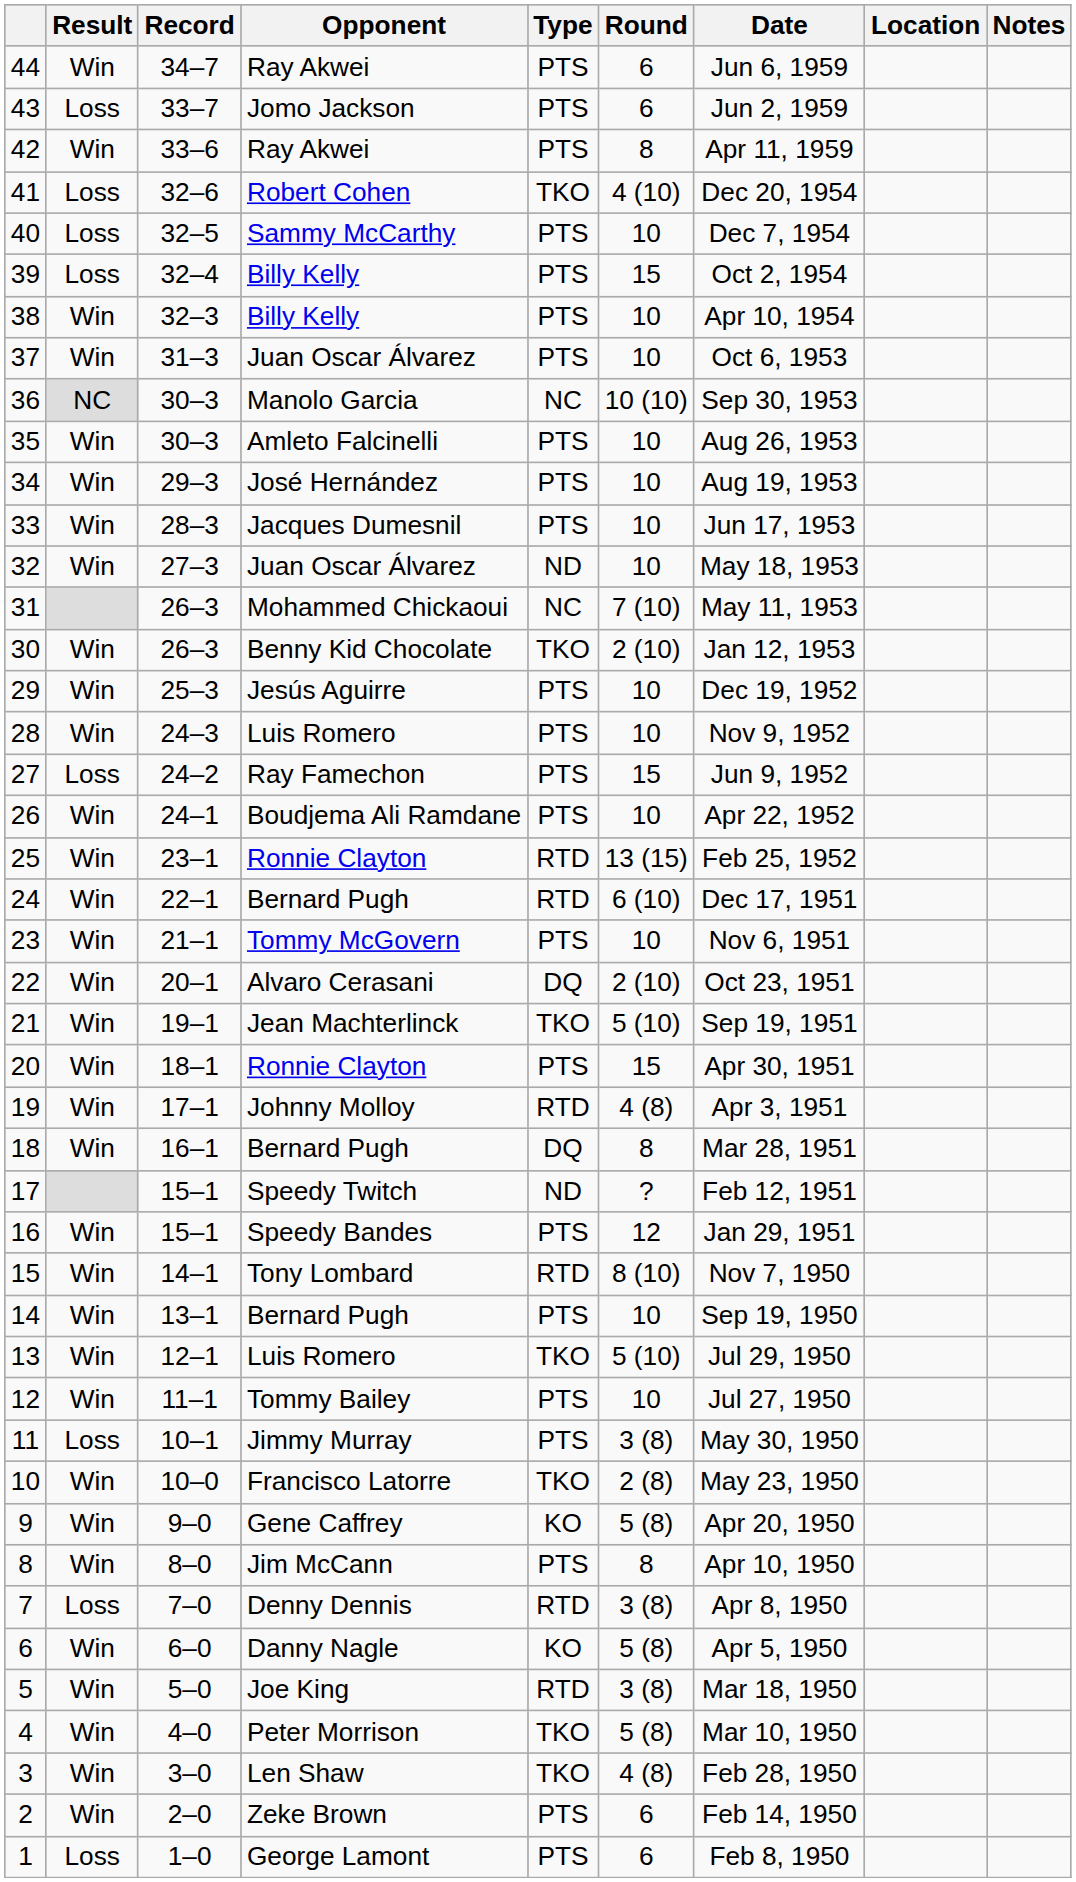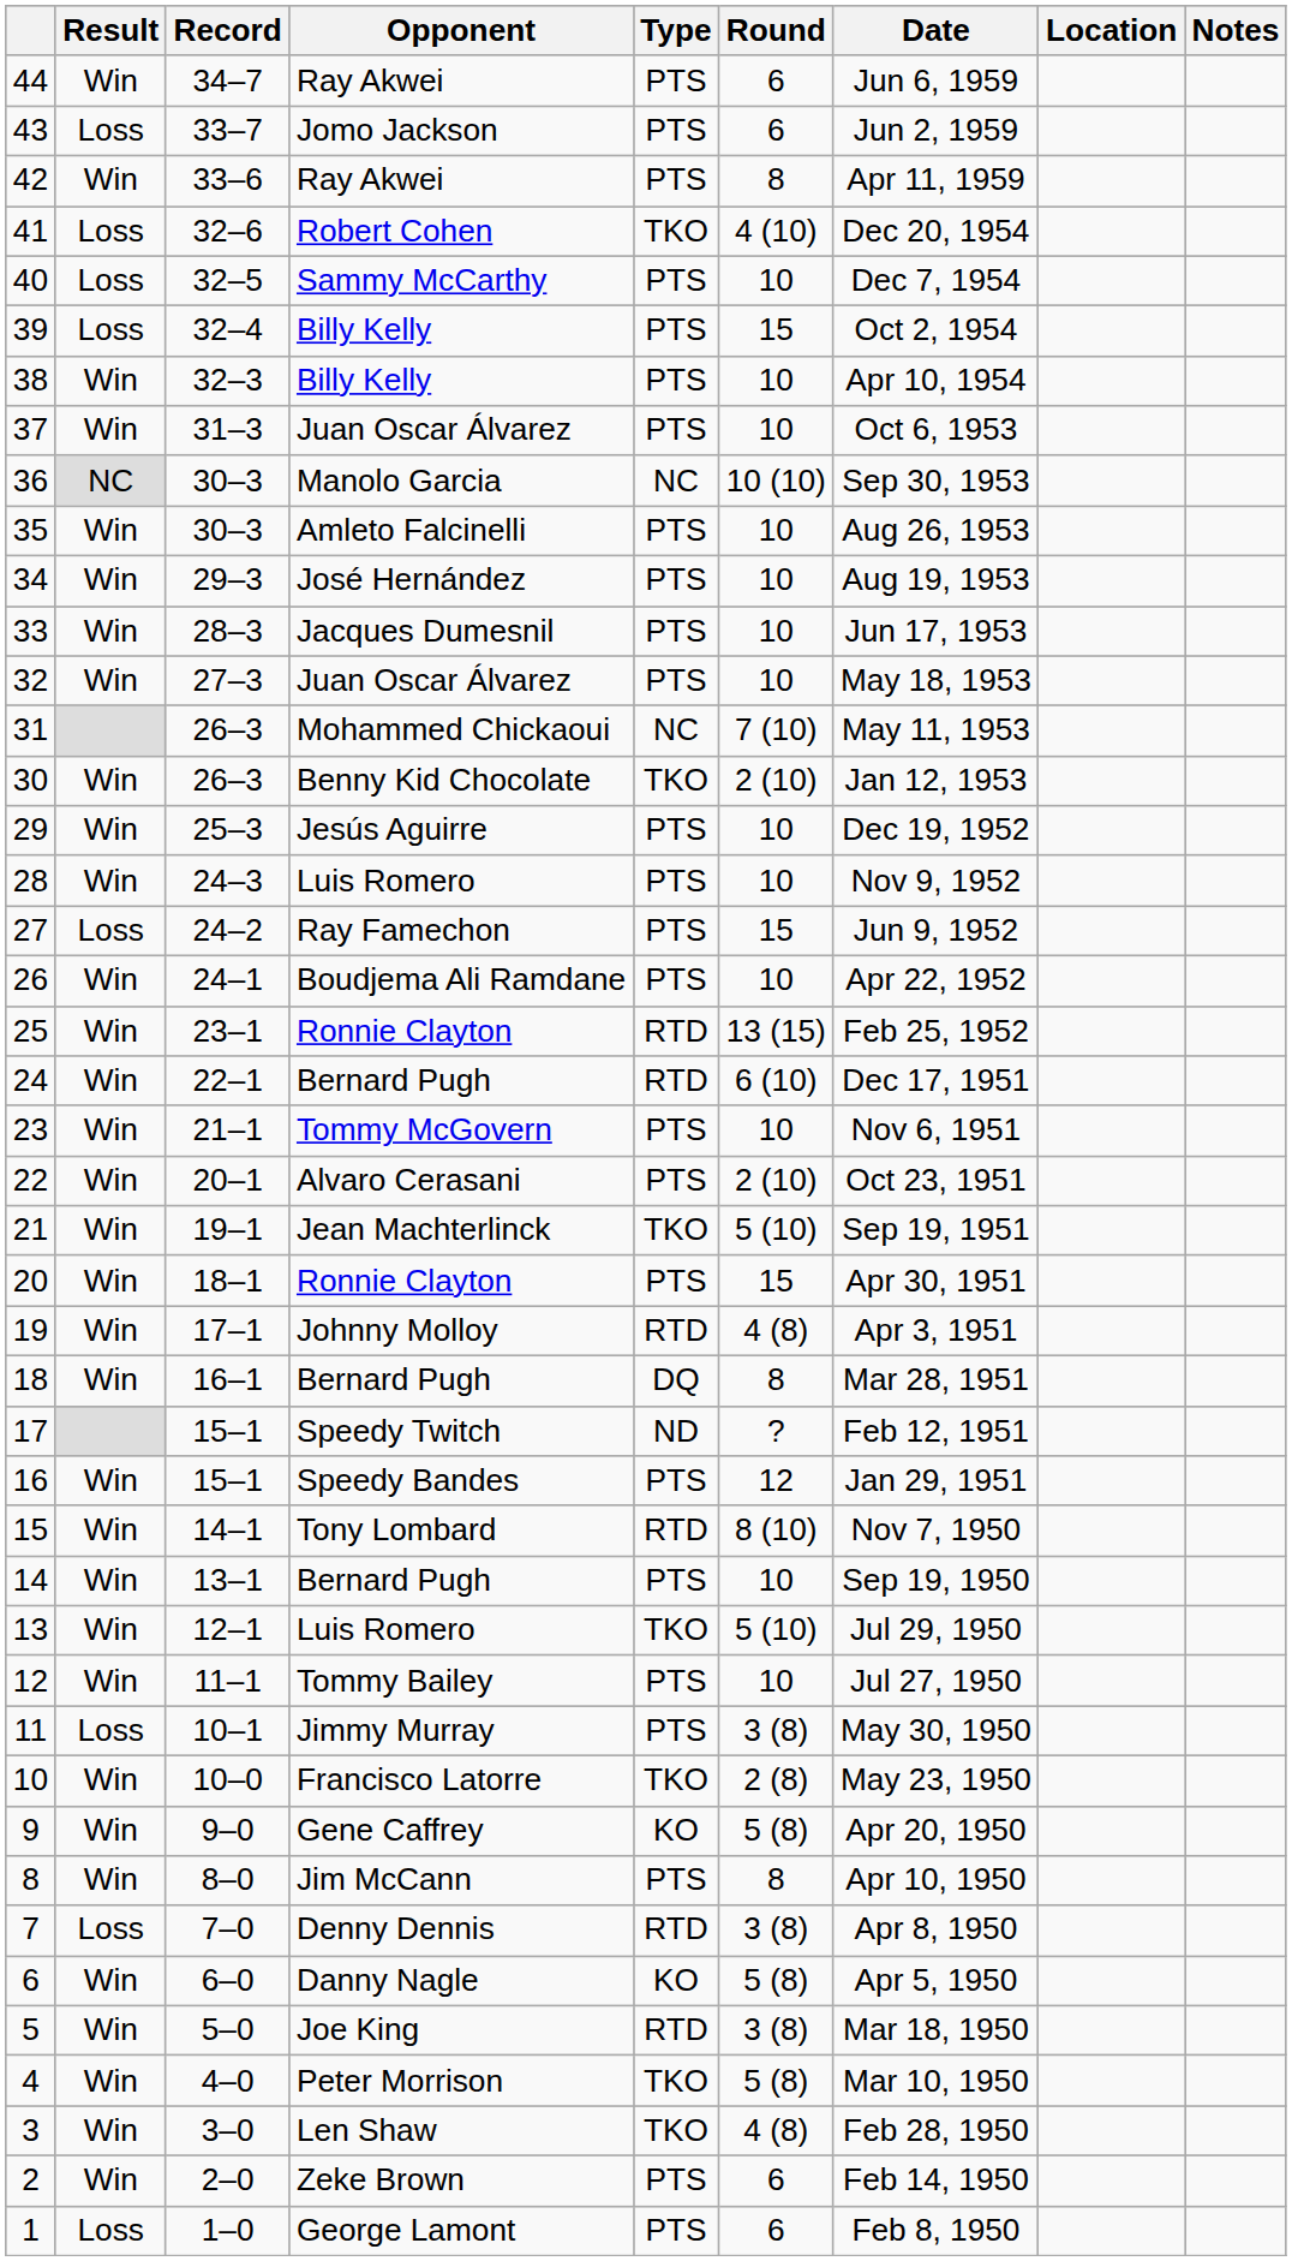32 | Type: ND -> PTS
22 | Type: DQ -> PTS
